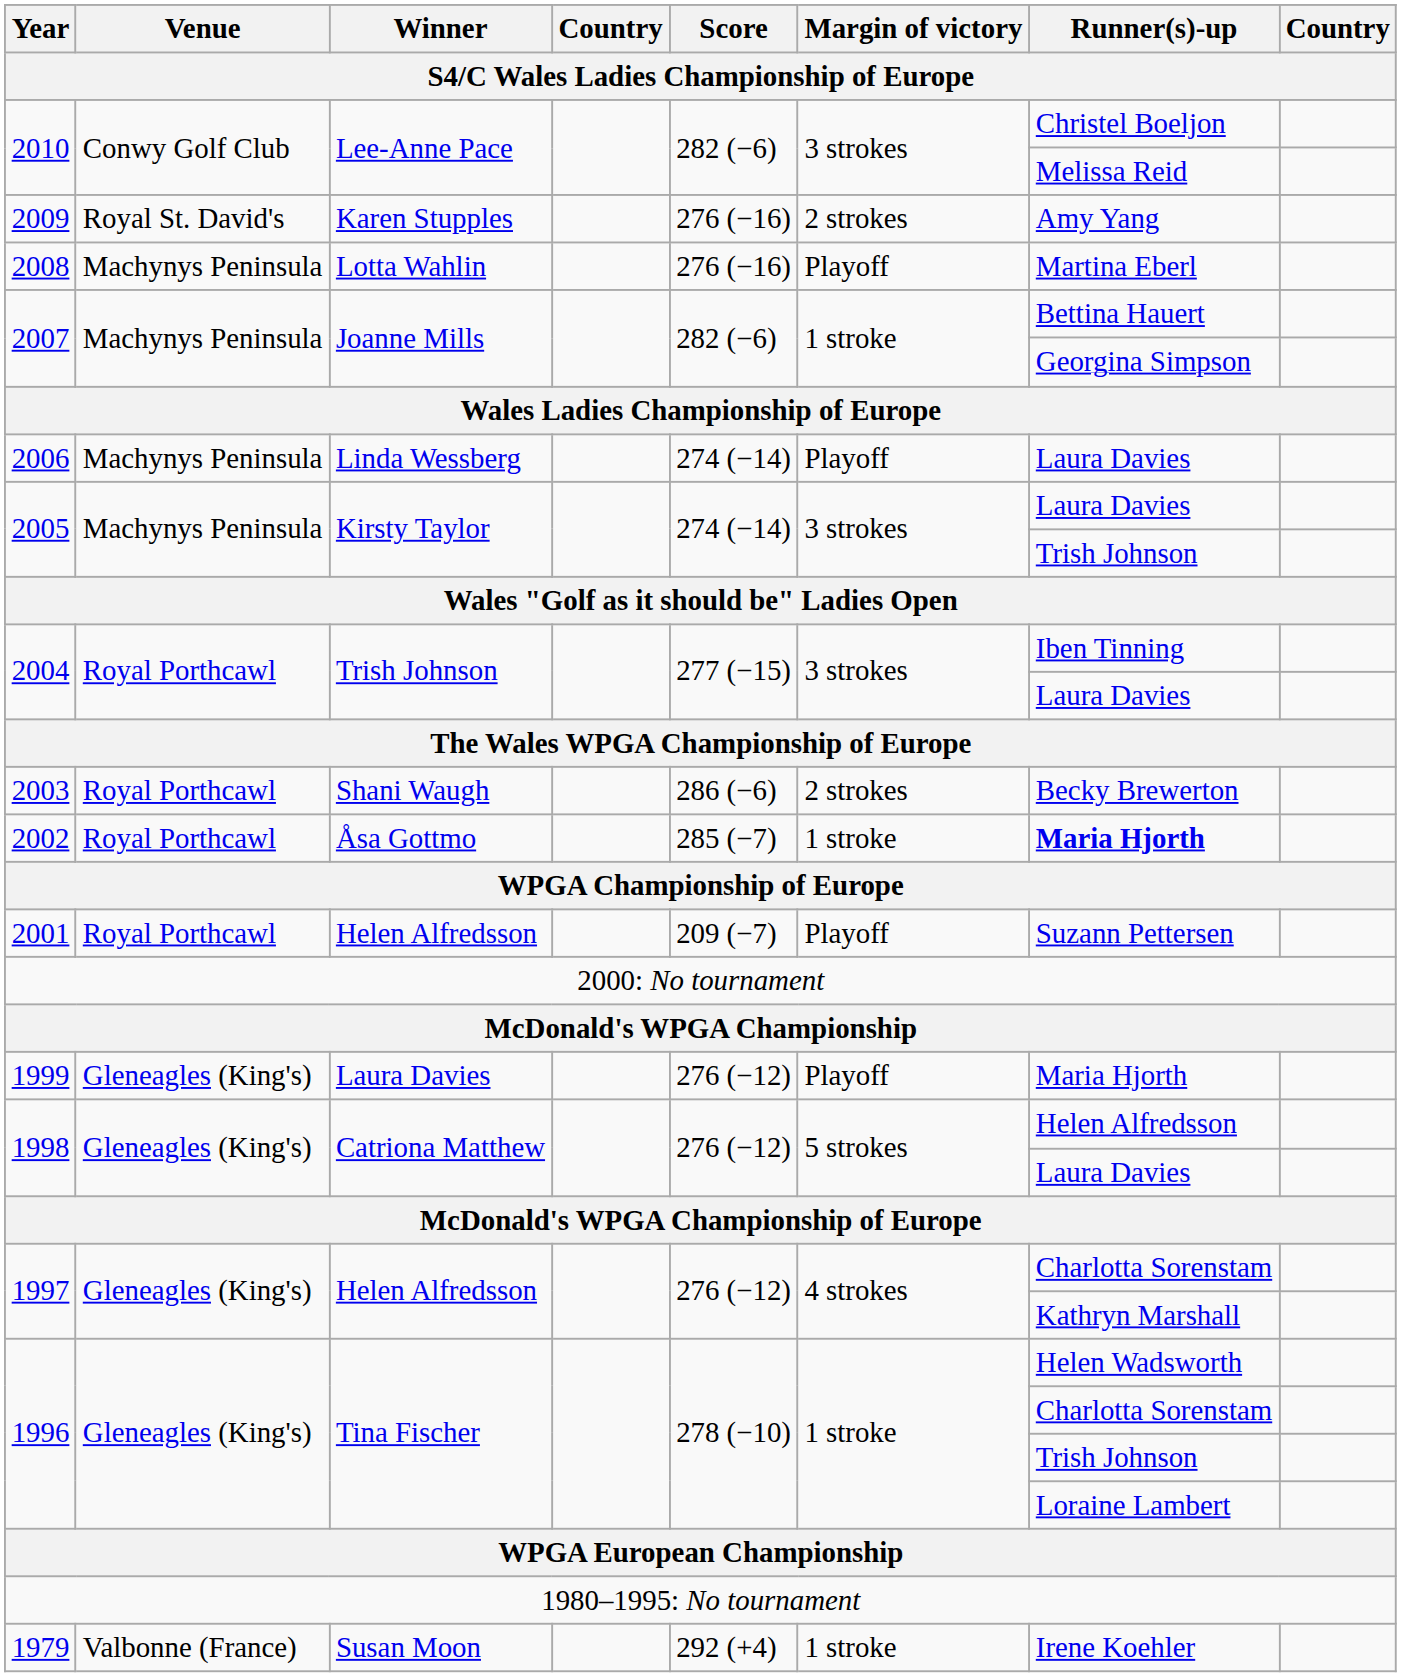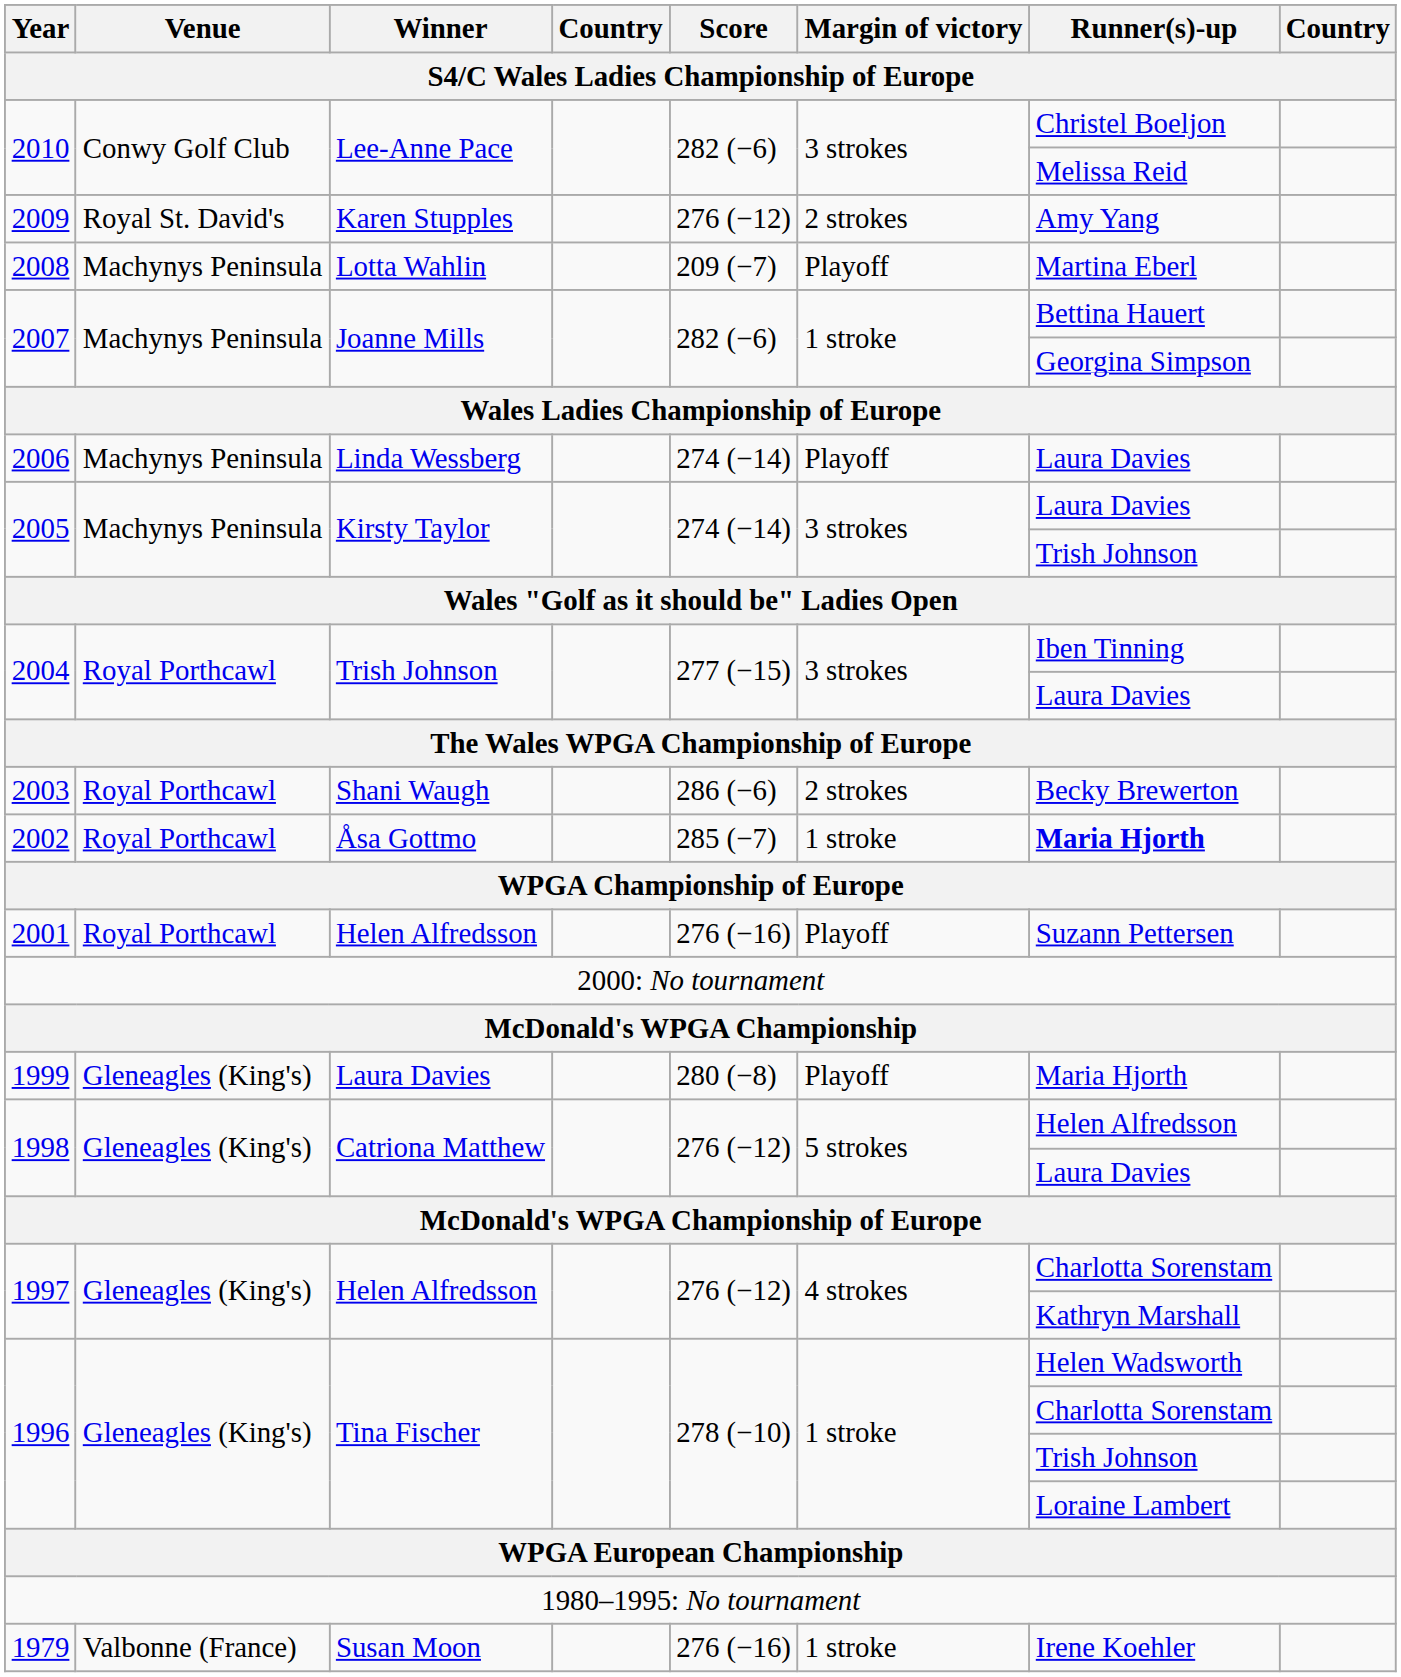2009 | Score: 276 (−16) -> 276 (−12)
2008 | Score: 276 (−16) -> 209 (−7)
2001 | Score: 209 (−7) -> 276 (−16)
1999 | Score: 276 (−12) -> 280 (−8)
1979 | Score: 292 (+4) -> 276 (−16)
